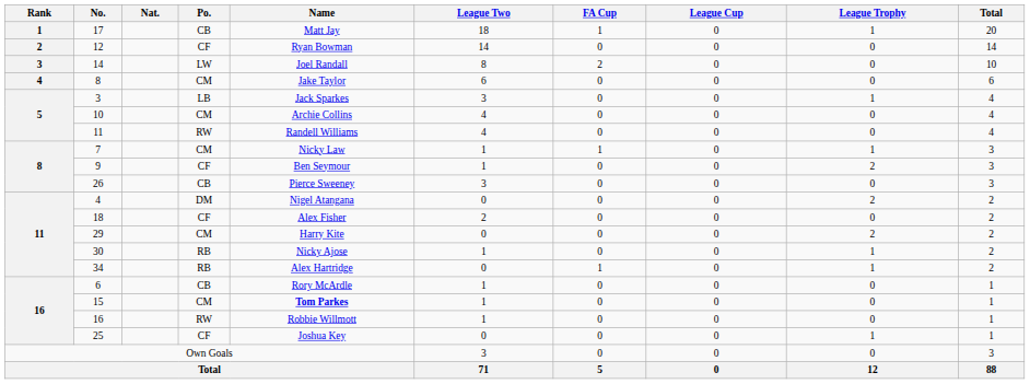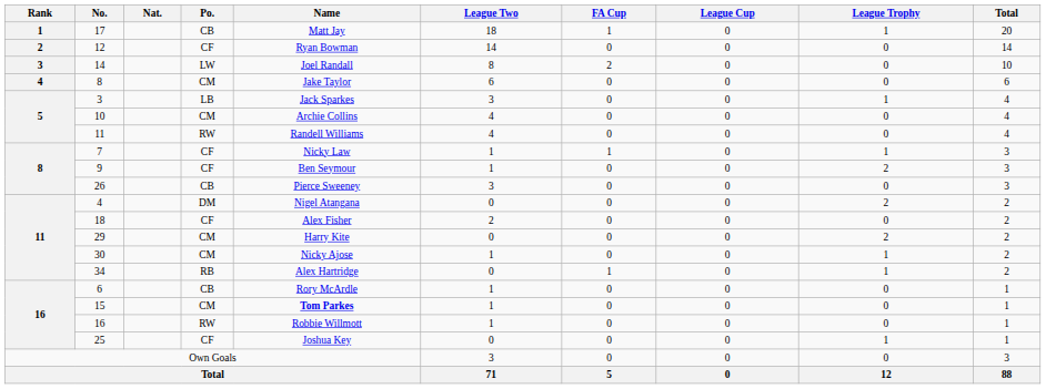7 | Po.: CM -> CF
30 | Po.: RB -> CM
